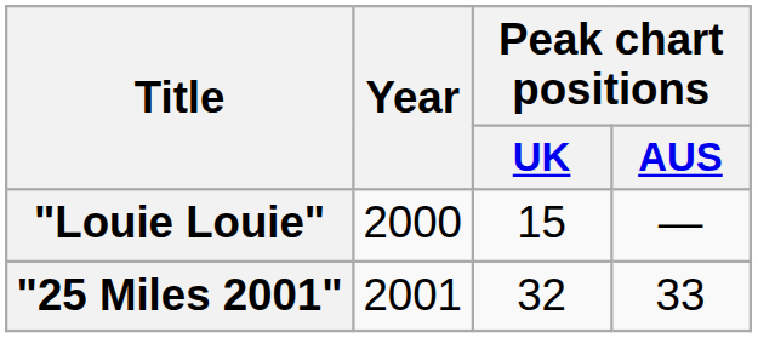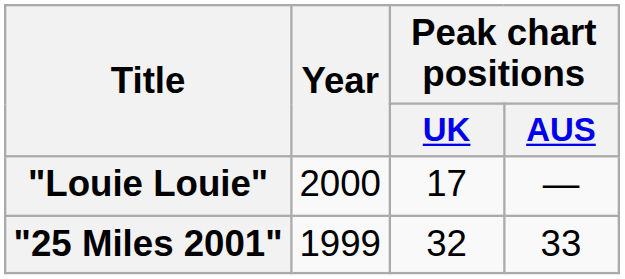"Louie Louie" | Peak chart positions / UK: 15 -> 17
"25 Miles 2001" | Year: 2001 -> 1999
